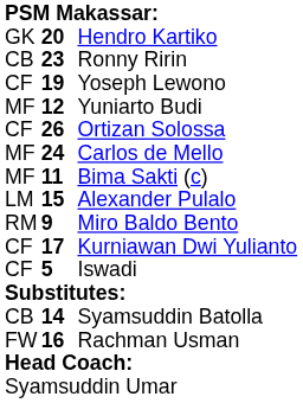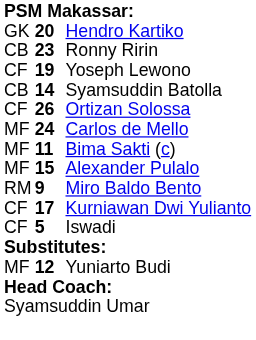rows swapped: Syamsuddin Batolla <-> Yuniarto Budi
Alexander Pulalo | column 1: LM -> MF
- row: FW | 16 | Rachman Usman
